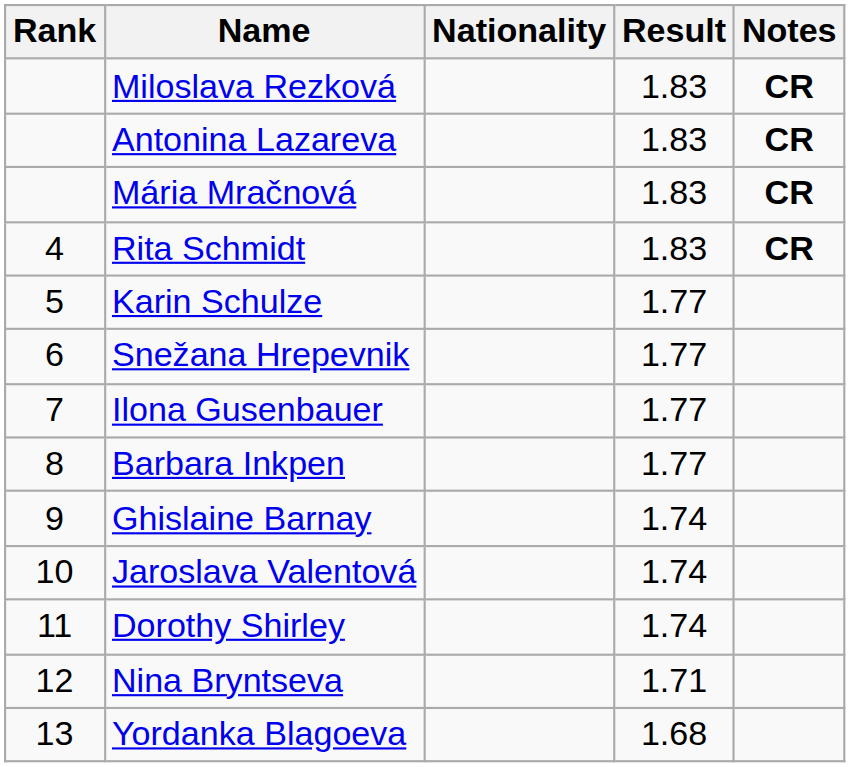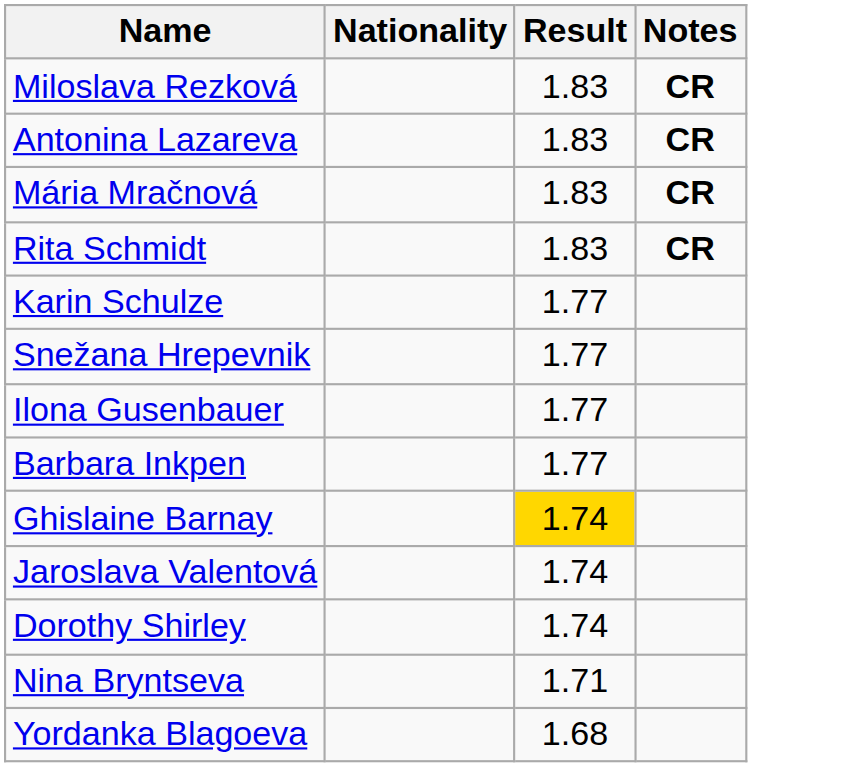- column: Rank | 4 | 5 | 6 | 7 | 8 | 9 | 10 | 11 | 12 | 13
Ghislaine Barnay | Result: no background -> gold background
